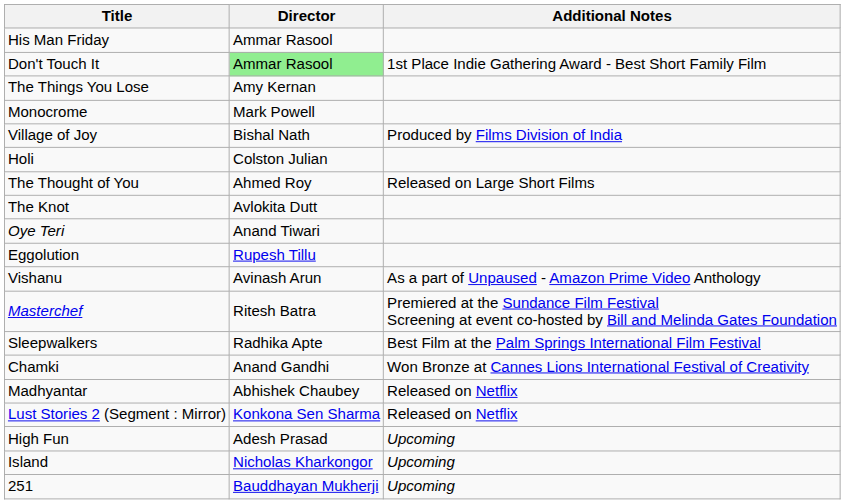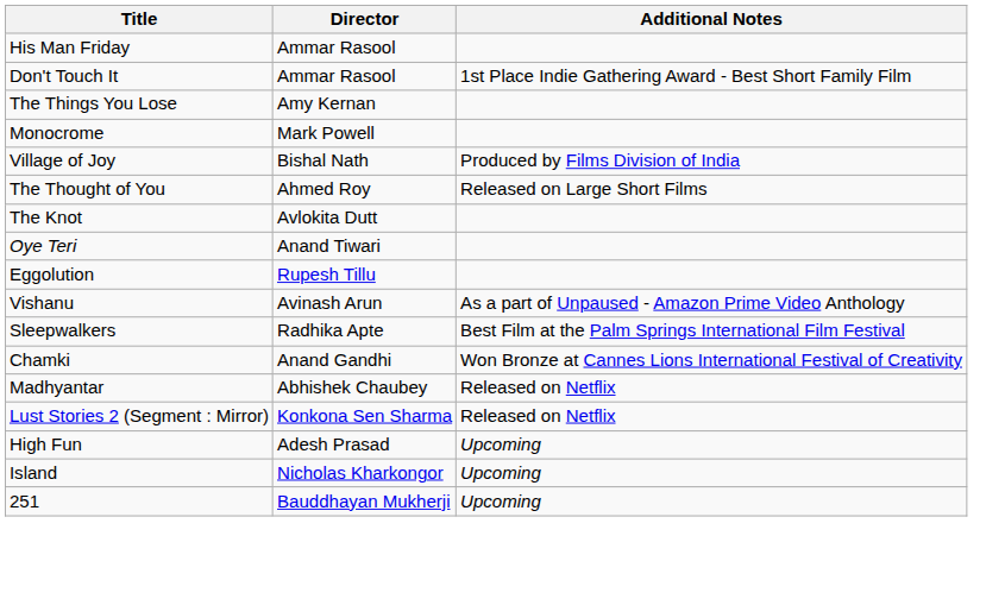Don't Touch It | Director: lightgreen background -> no background
- row: Holi | Colston Julian
- row: Masterchef | Ritesh Batra | Premiered at the Sundance Film Festival Screening at event co-hosted by Bill and Melinda Gates Foundation
